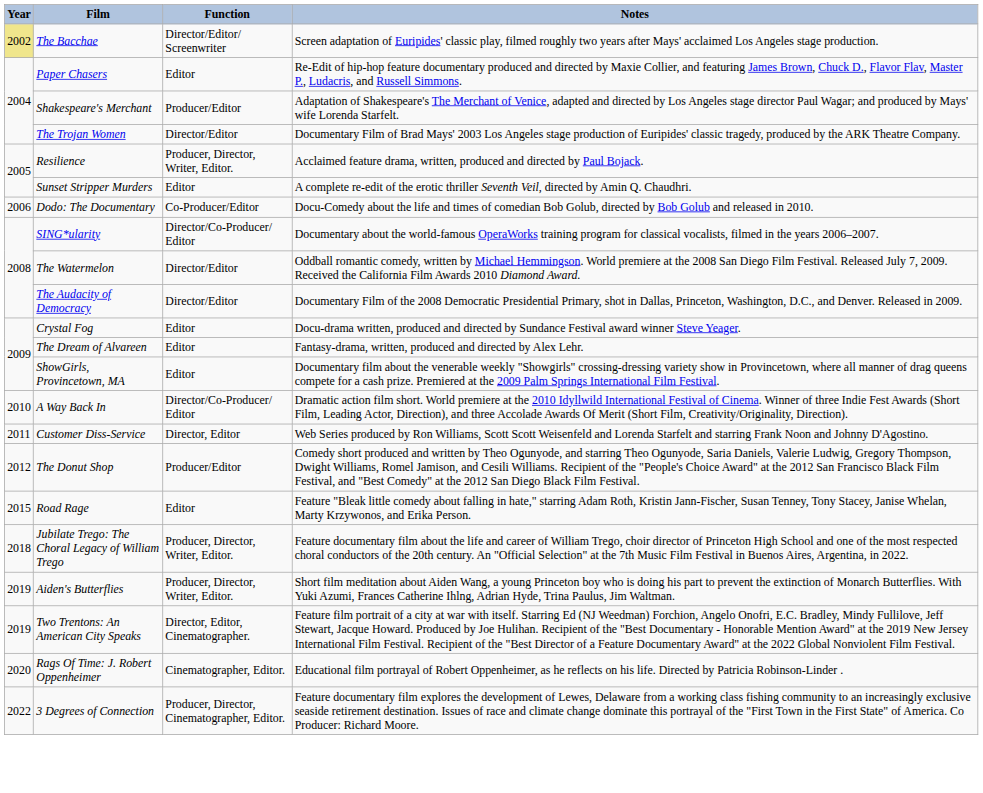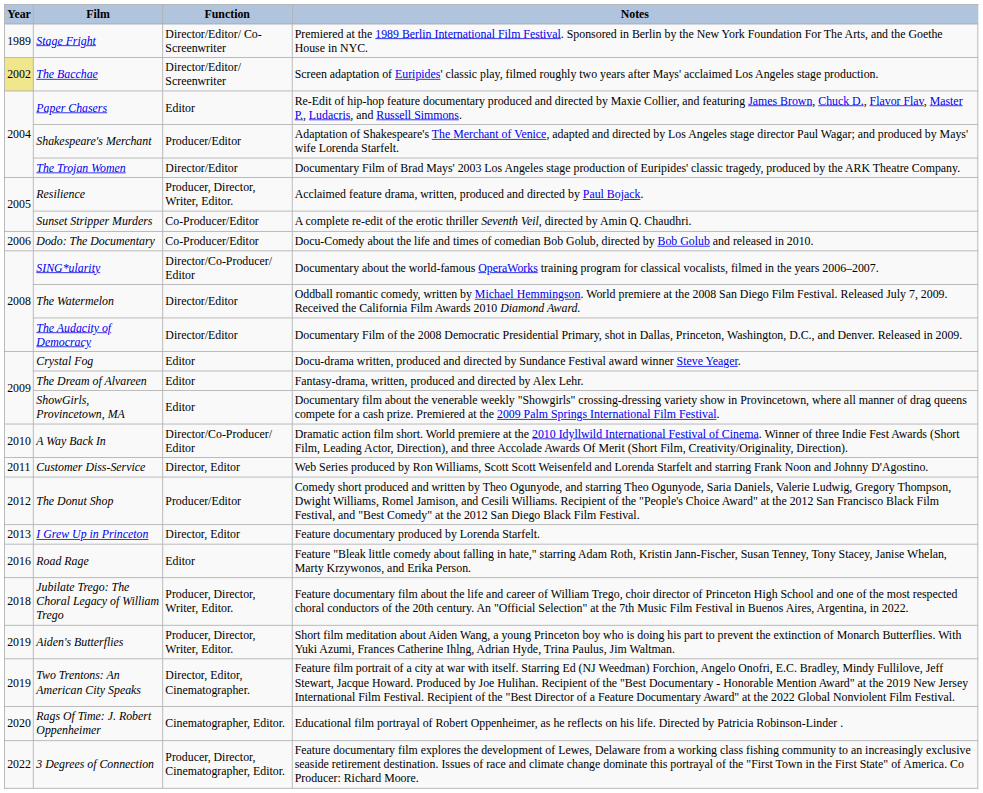+ row: 1989 | Stage Fright | Director/Editor/ Co-Screenwriter | Premiered at the 1989 Berlin International Film Festival. Sponsored in Berlin by the New York Foundation For The Arts, and the Goethe House in NYC.
Sunset Stripper Murders | Function: Editor -> Co-Producer/Editor
+ row: 2013 | I Grew Up in Princeton | Director, Editor | Feature documentary produced by Lorenda Starfelt.
Road Rage | Year: 2015 -> 2016
